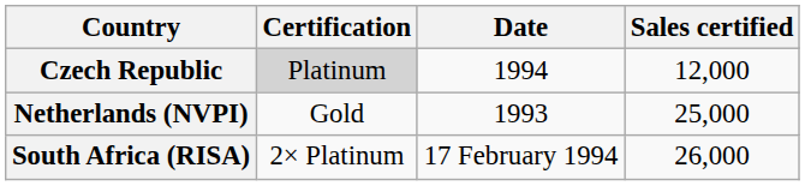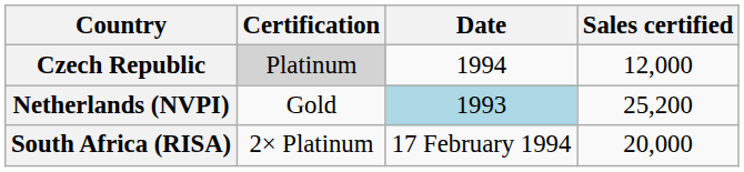Netherlands (NVPI) | Date: no background -> lightblue background
Netherlands (NVPI) | Sales certified: 25,000 -> 25,200
South Africa (RISA) | Sales certified: 26,000 -> 20,000
